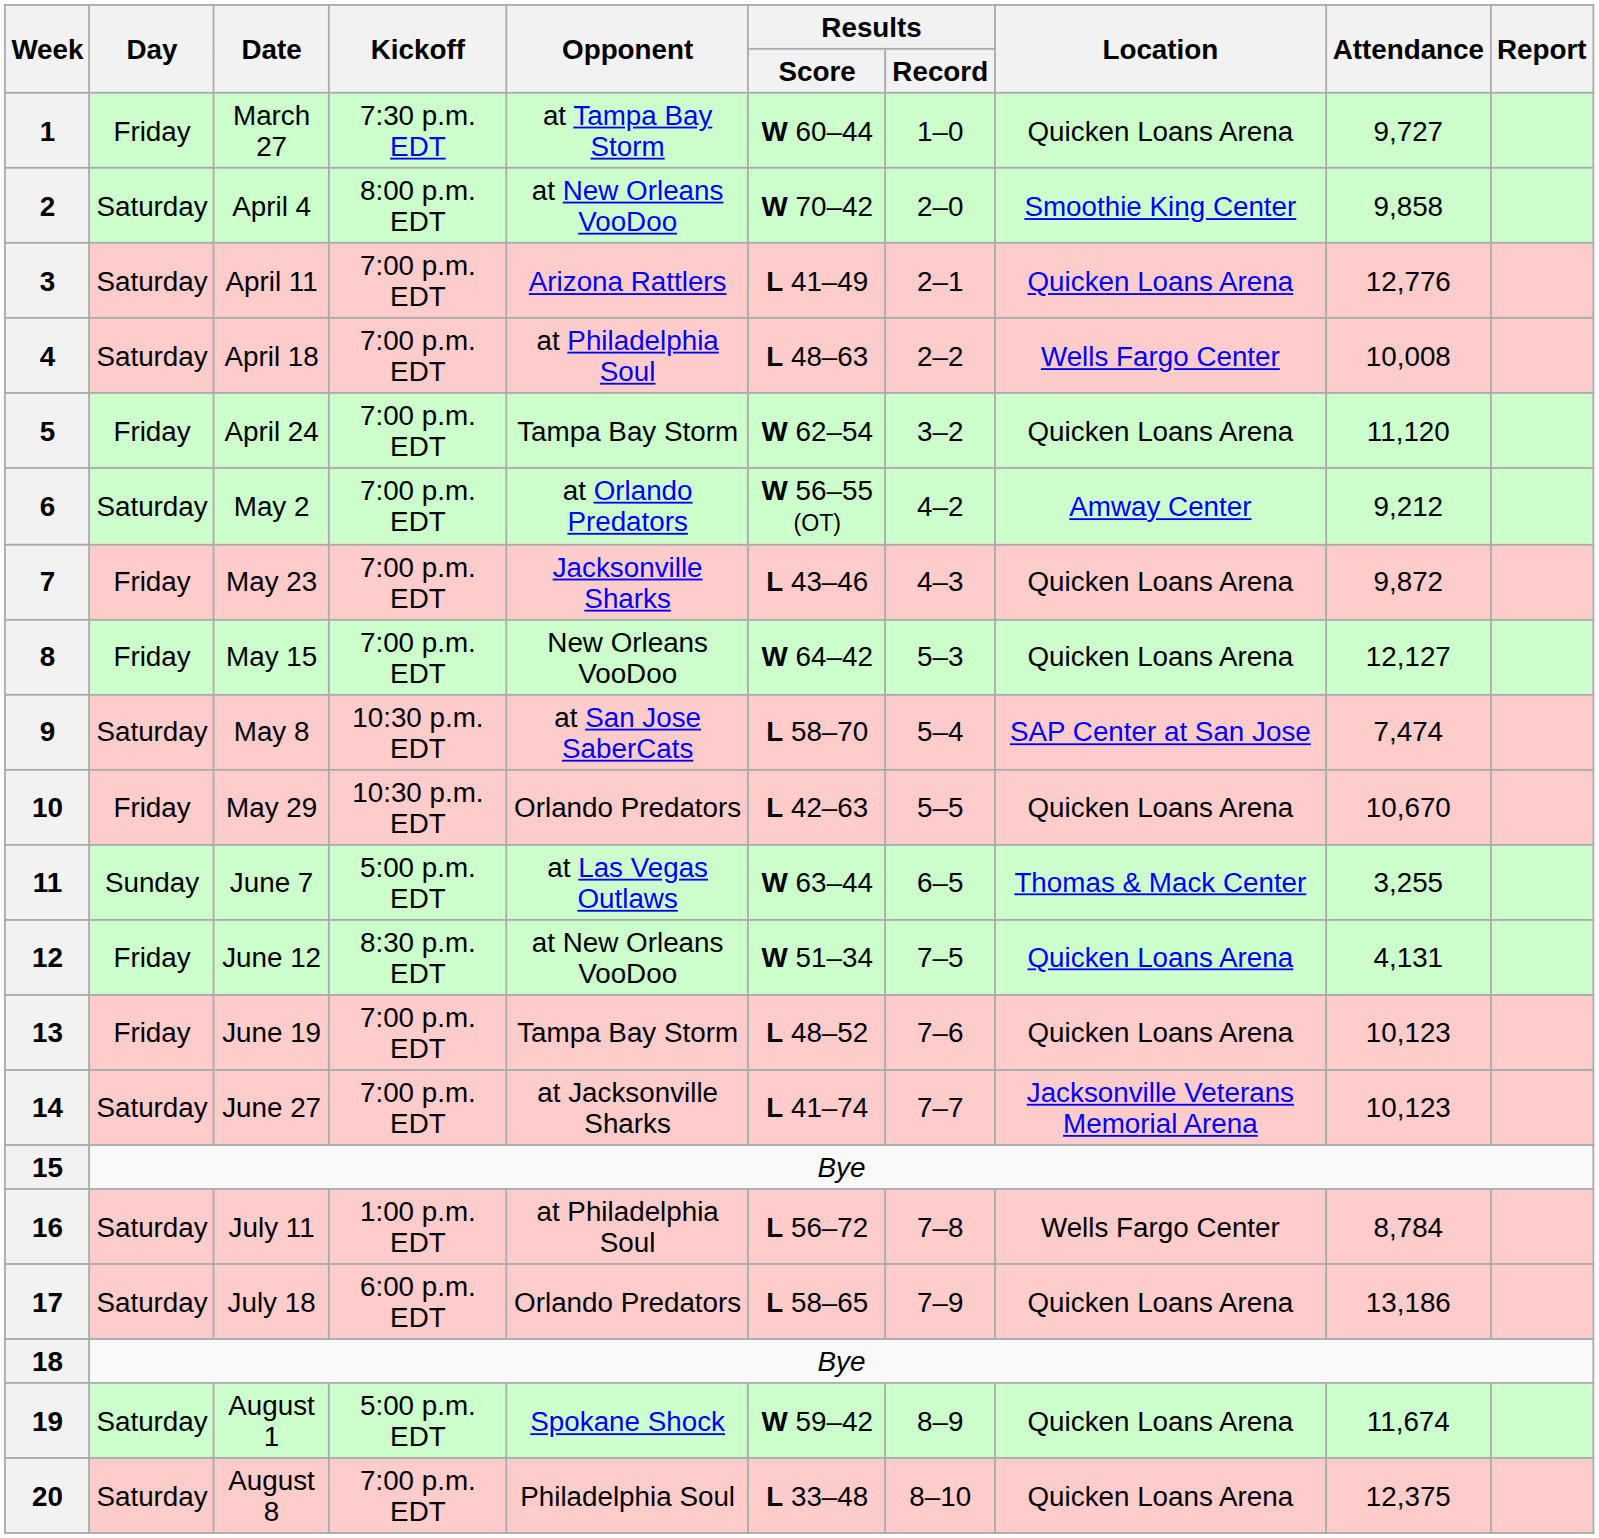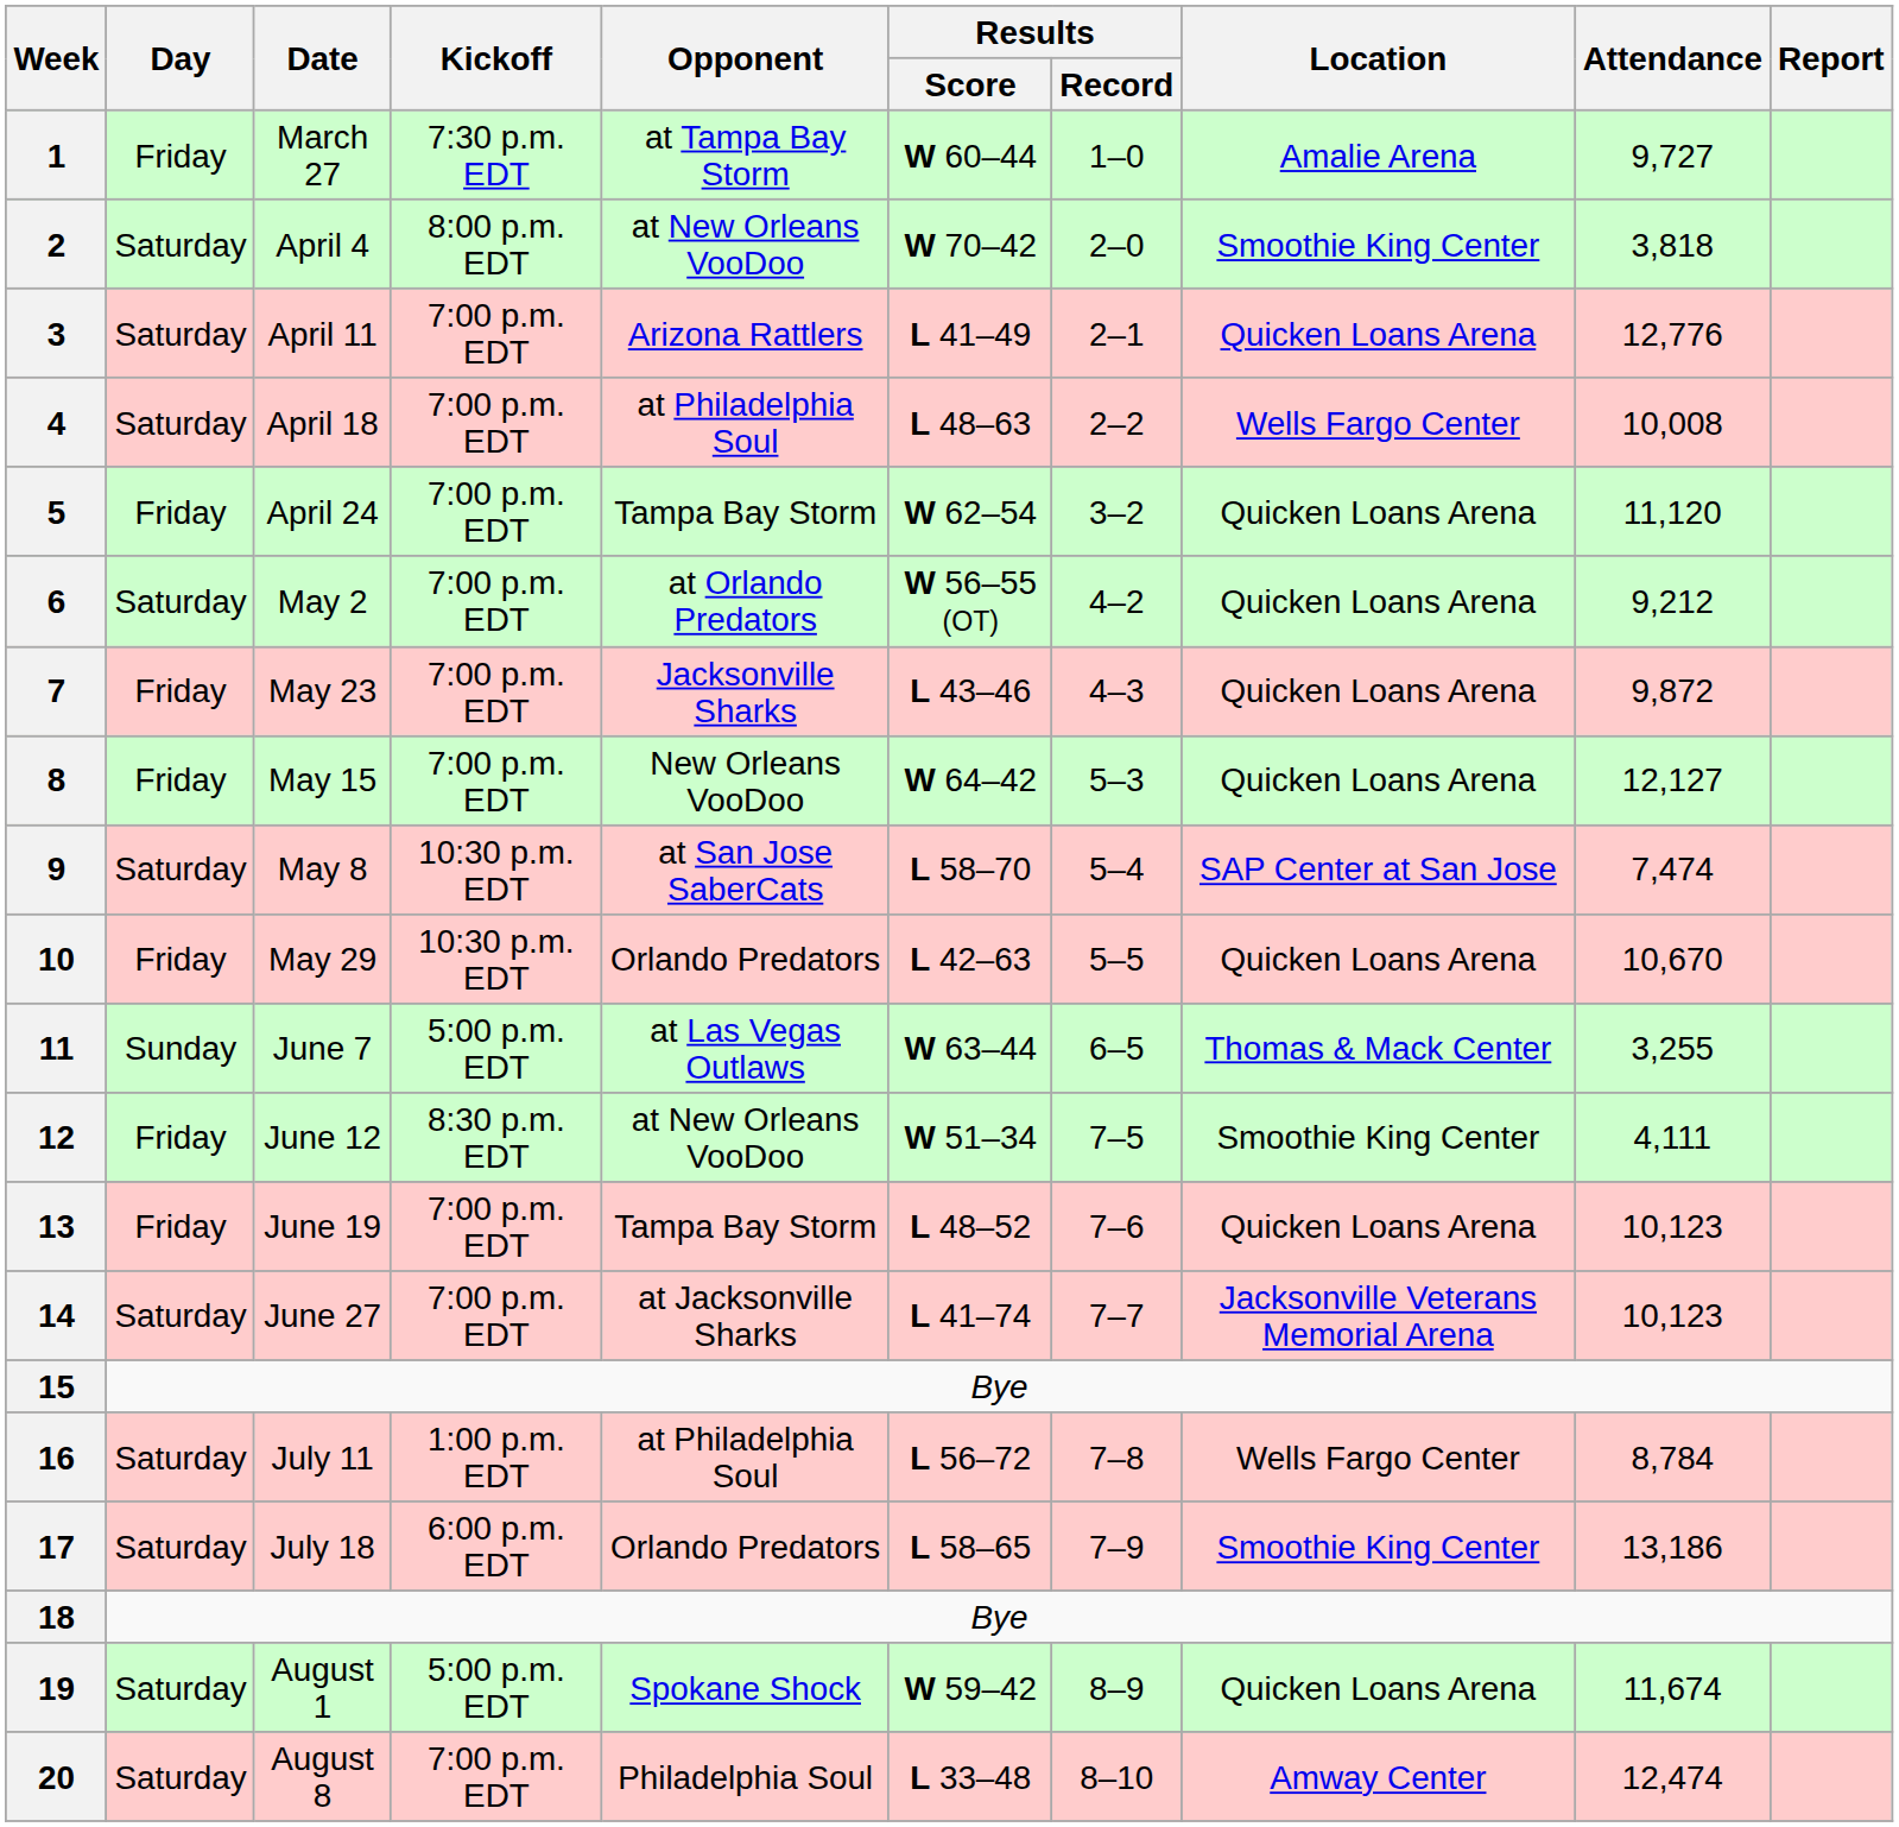1 | Location: Quicken Loans Arena -> Amalie Arena
2 | Attendance: 9,858 -> 3,818
6 | Location: Amway Center -> Quicken Loans Arena
12 | Location: Quicken Loans Arena -> Smoothie King Center
12 | Attendance: 4,131 -> 4,111
17 | Location: Quicken Loans Arena -> Smoothie King Center
20 | Location: Quicken Loans Arena -> Amway Center
20 | Attendance: 12,375 -> 12,474
